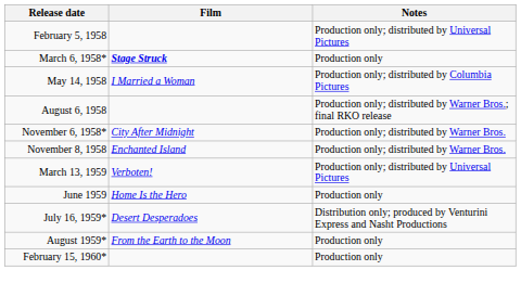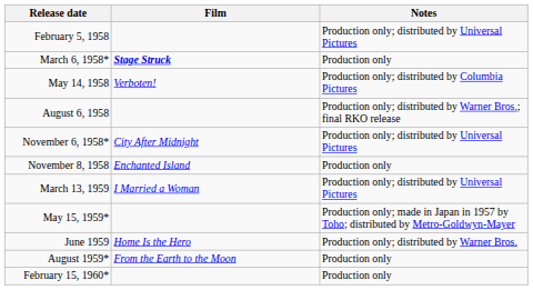May 14, 1958 | Film: I Married a Woman -> Verboten!
November 6, 1958* | Notes: Production only; distributed by Warner Bros. -> Production only; distributed by Universal Pictures
November 8, 1958 | Notes: Production only; distributed by Warner Bros. -> Production only
March 13, 1959 | Film: Verboten! -> I Married a Woman
+ row: May 15, 1959* | Production only; made in Japan in 1957 by Toho; distributed by Metro-Goldwyn-Mayer
June 1959 | Notes: Production only -> Production only; distributed by Warner Bros.
- row: July 16, 1959* | Desert Desperadoes | Distribution only; produced by Venturini Express and Nasht Productions
